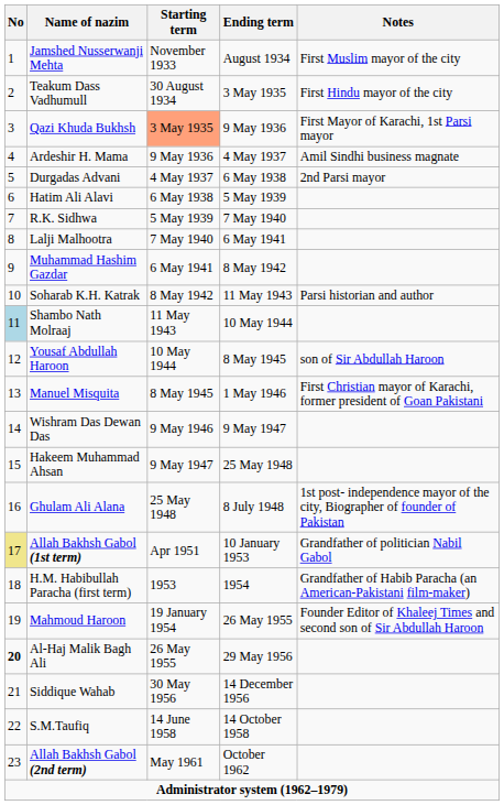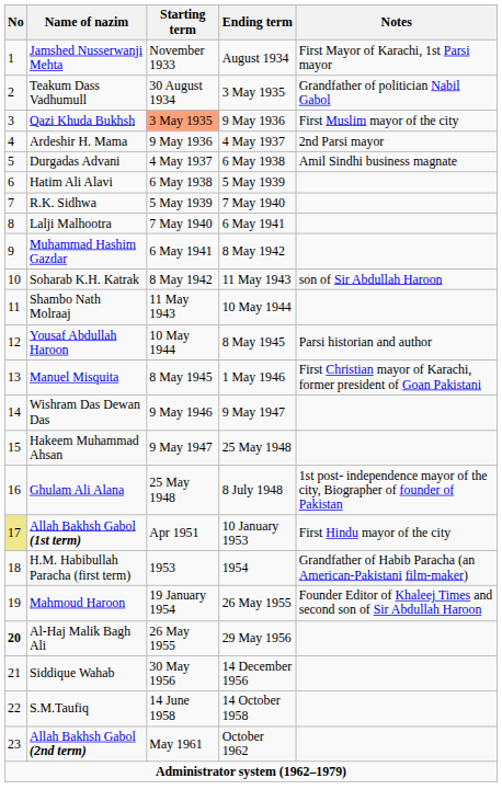Jamshed Nusserwanji Mehta | Notes: First Muslim mayor of the city -> First Mayor of Karachi, 1st Parsi mayor
Teakum Dass Vadhumull | Notes: First Hindu mayor of the city -> Grandfather of politician Nabil Gabol
Qazi Khuda Bukhsh | Notes: First Mayor of Karachi, 1st Parsi mayor -> First Muslim mayor of the city
Ardeshir H. Mama | Notes: Amil Sindhi business magnate -> 2nd Parsi mayor
Durgadas Advani | Notes: 2nd Parsi mayor -> Amil Sindhi business magnate
Soharab K.H. Katrak | Notes: Parsi historian and author -> son of Sir Abdullah Haroon
Shambo Nath Molraaj | No: lightblue background -> no background
Yousaf Abdullah Haroon | Notes: son of Sir Abdullah Haroon -> Parsi historian and author
Allah Bakhsh Gabol (1st term) | Notes: Grandfather of politician Nabil Gabol -> First Hindu mayor of the city
